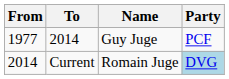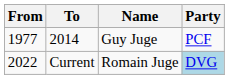Current | From: 2014 -> 2022
